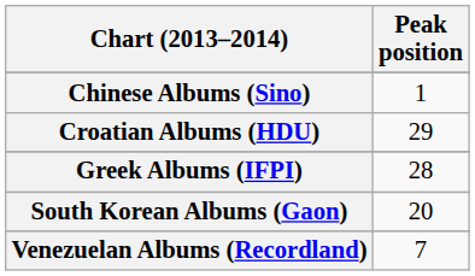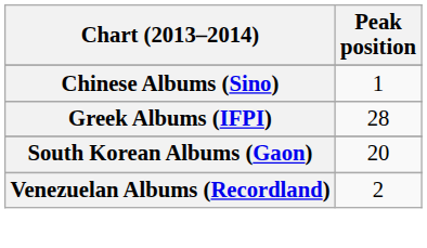- row: Croatian Albums (HDU) | 29
Venezuelan Albums (Recordland) | Peak position: 7 -> 2
